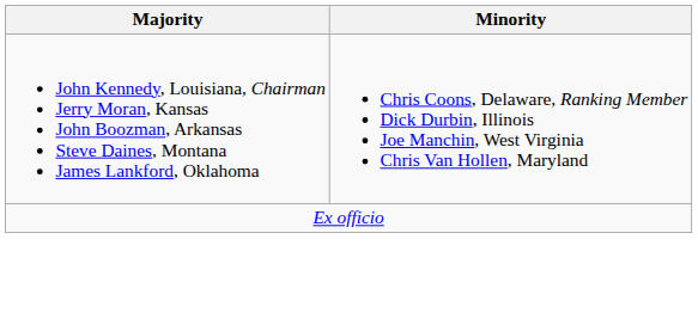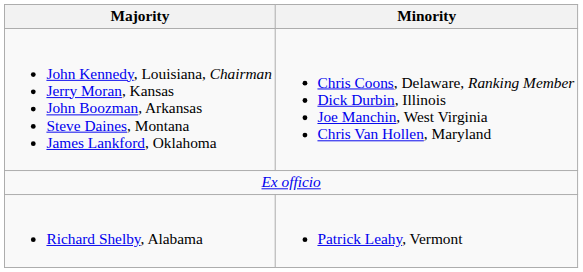+ row: Richard Shelby, Alabama | Patrick Leahy, Vermont
